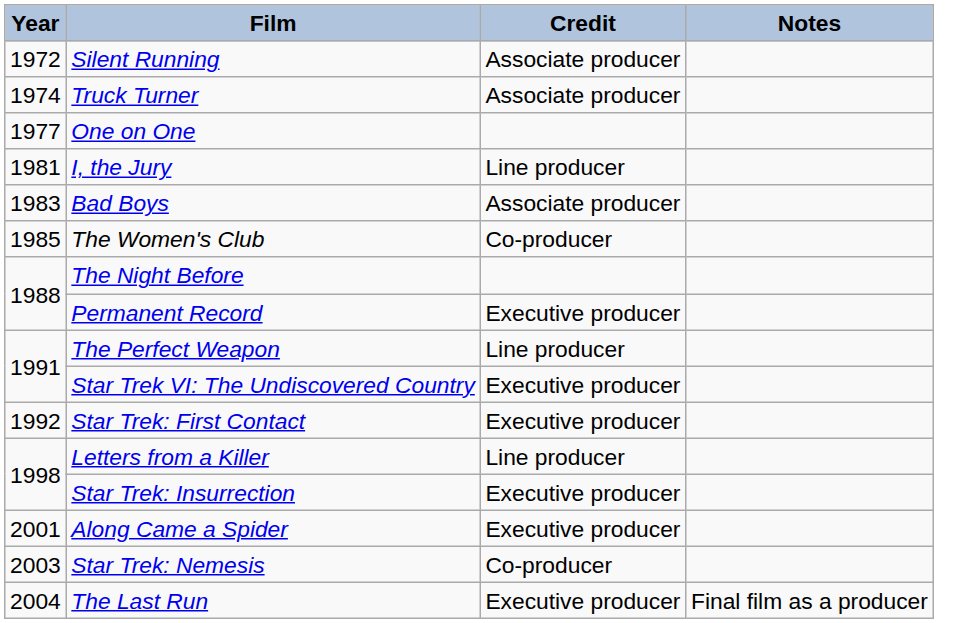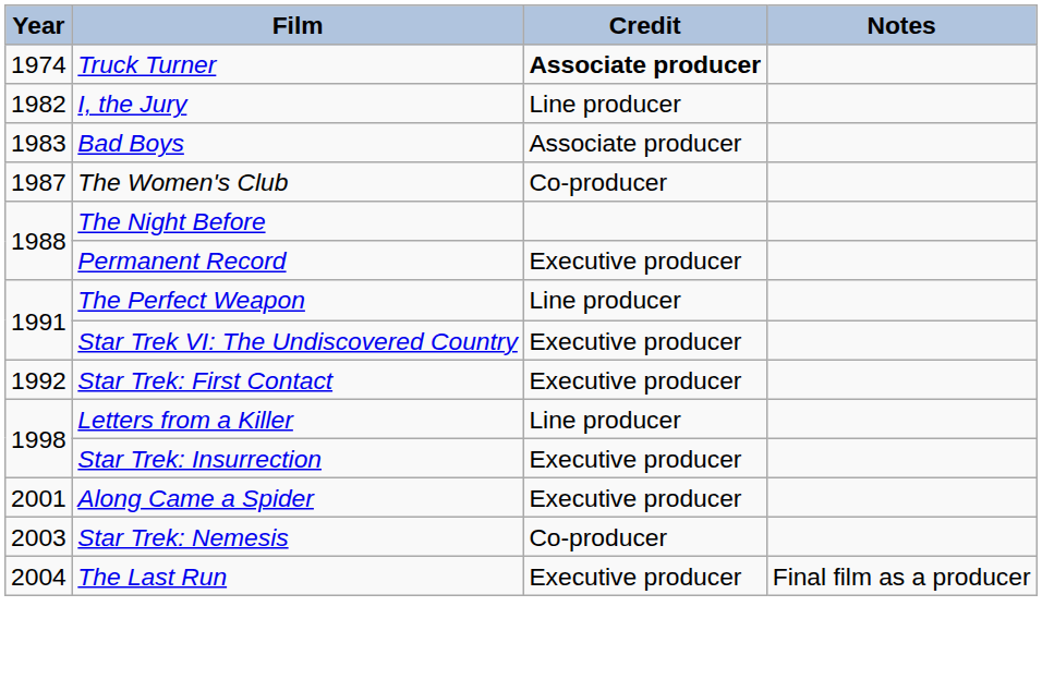- row: 1972 | Silent Running | Associate producer
Truck Turner | Credit: normal -> bold
- row: 1977 | One on One
I, the Jury | Year: 1981 -> 1982
The Women's Club | Year: 1985 -> 1987
